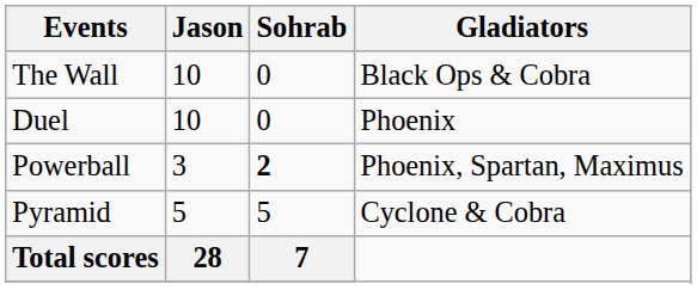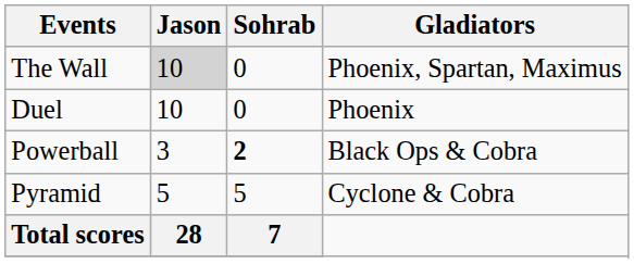The Wall | Jason: no background -> lightgrey background
The Wall | Gladiators: Black Ops & Cobra -> Phoenix, Spartan, Maximus
Powerball | Gladiators: Phoenix, Spartan, Maximus -> Black Ops & Cobra
